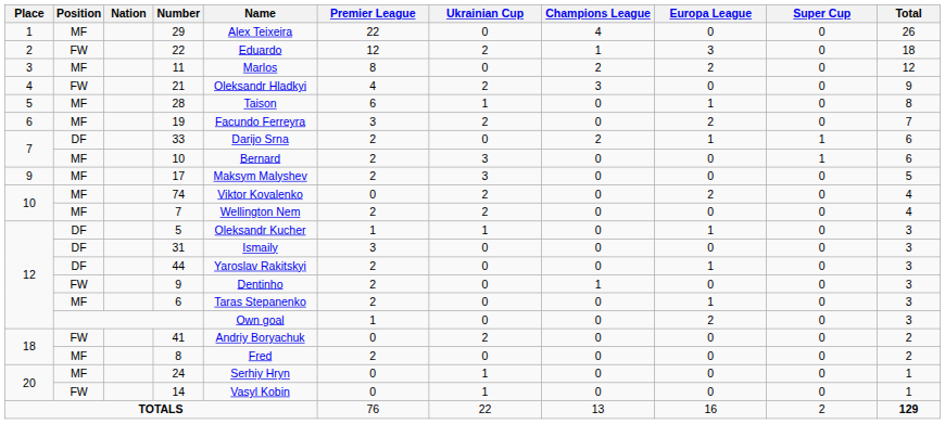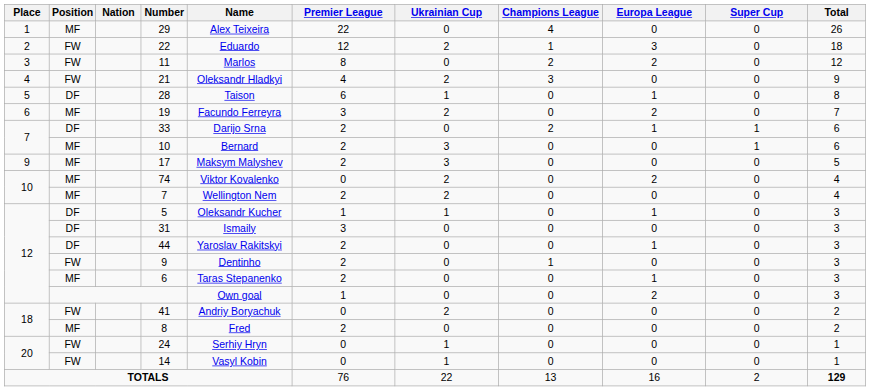11 | Position: MF -> FW
28 | Position: MF -> DF
24 | Position: MF -> FW
